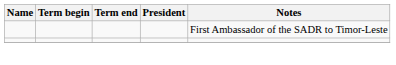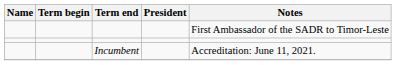+ row: Incumbent | Accreditation: June 11, 2021.
